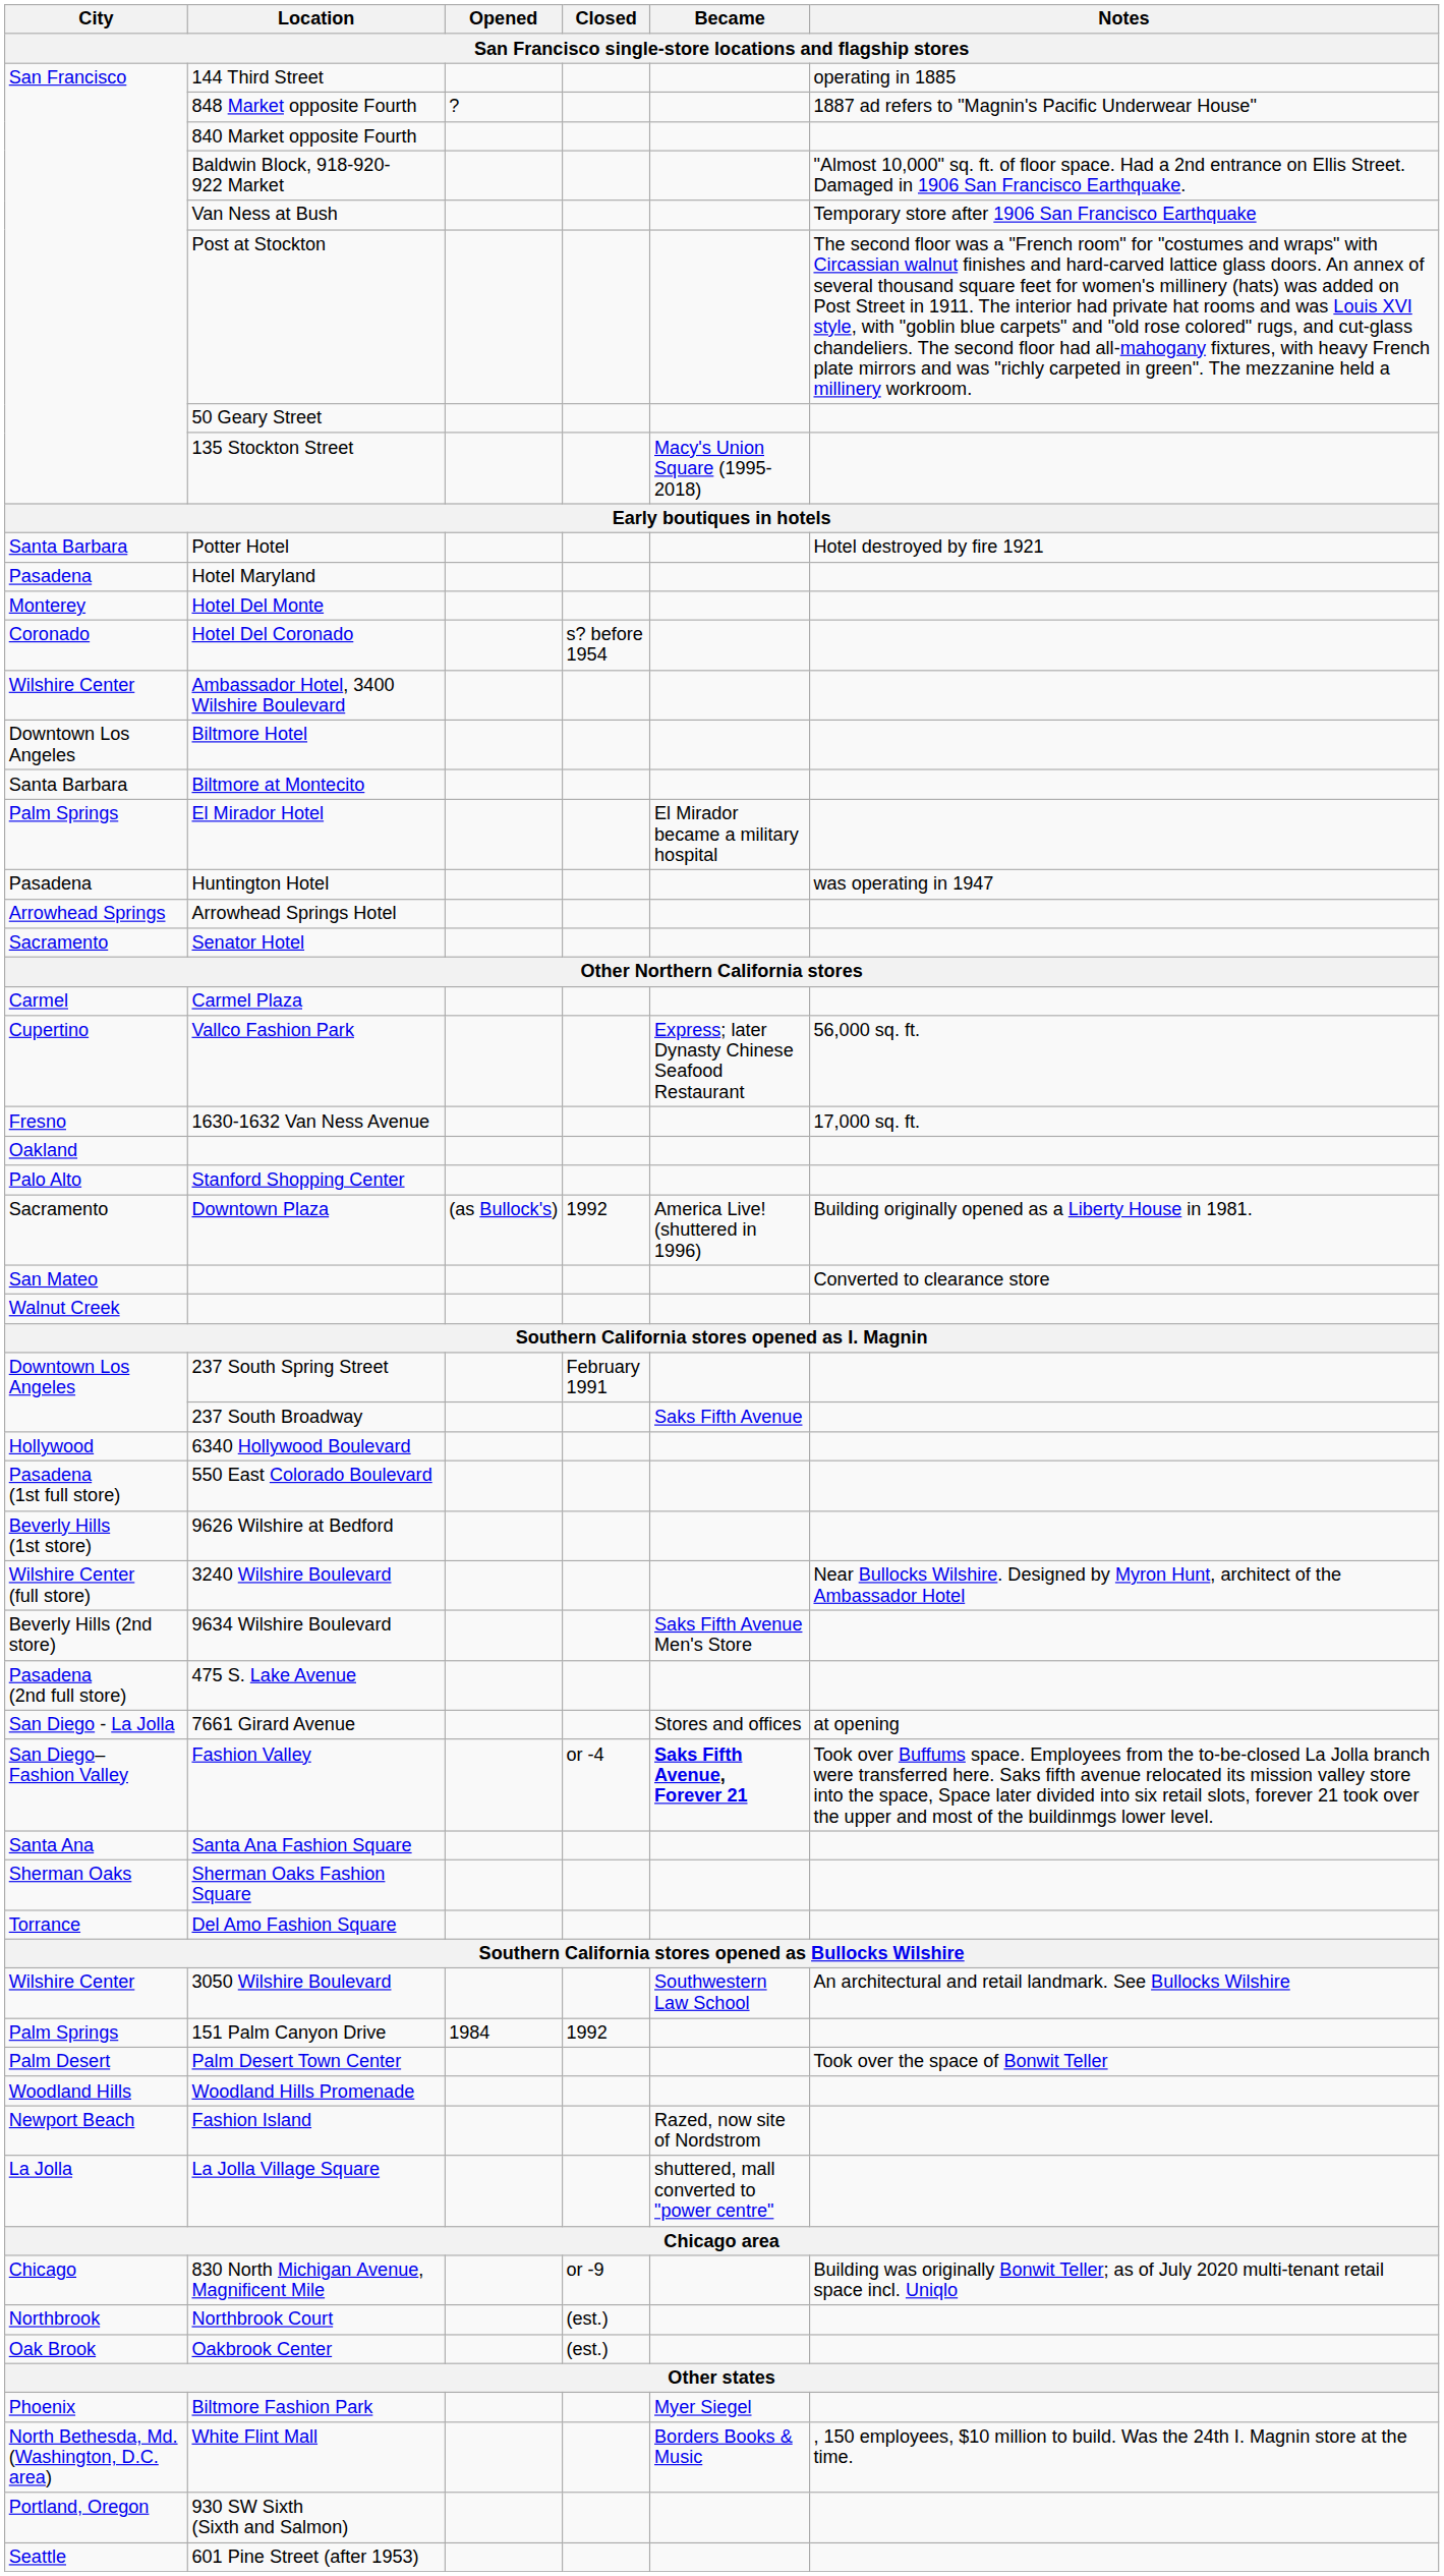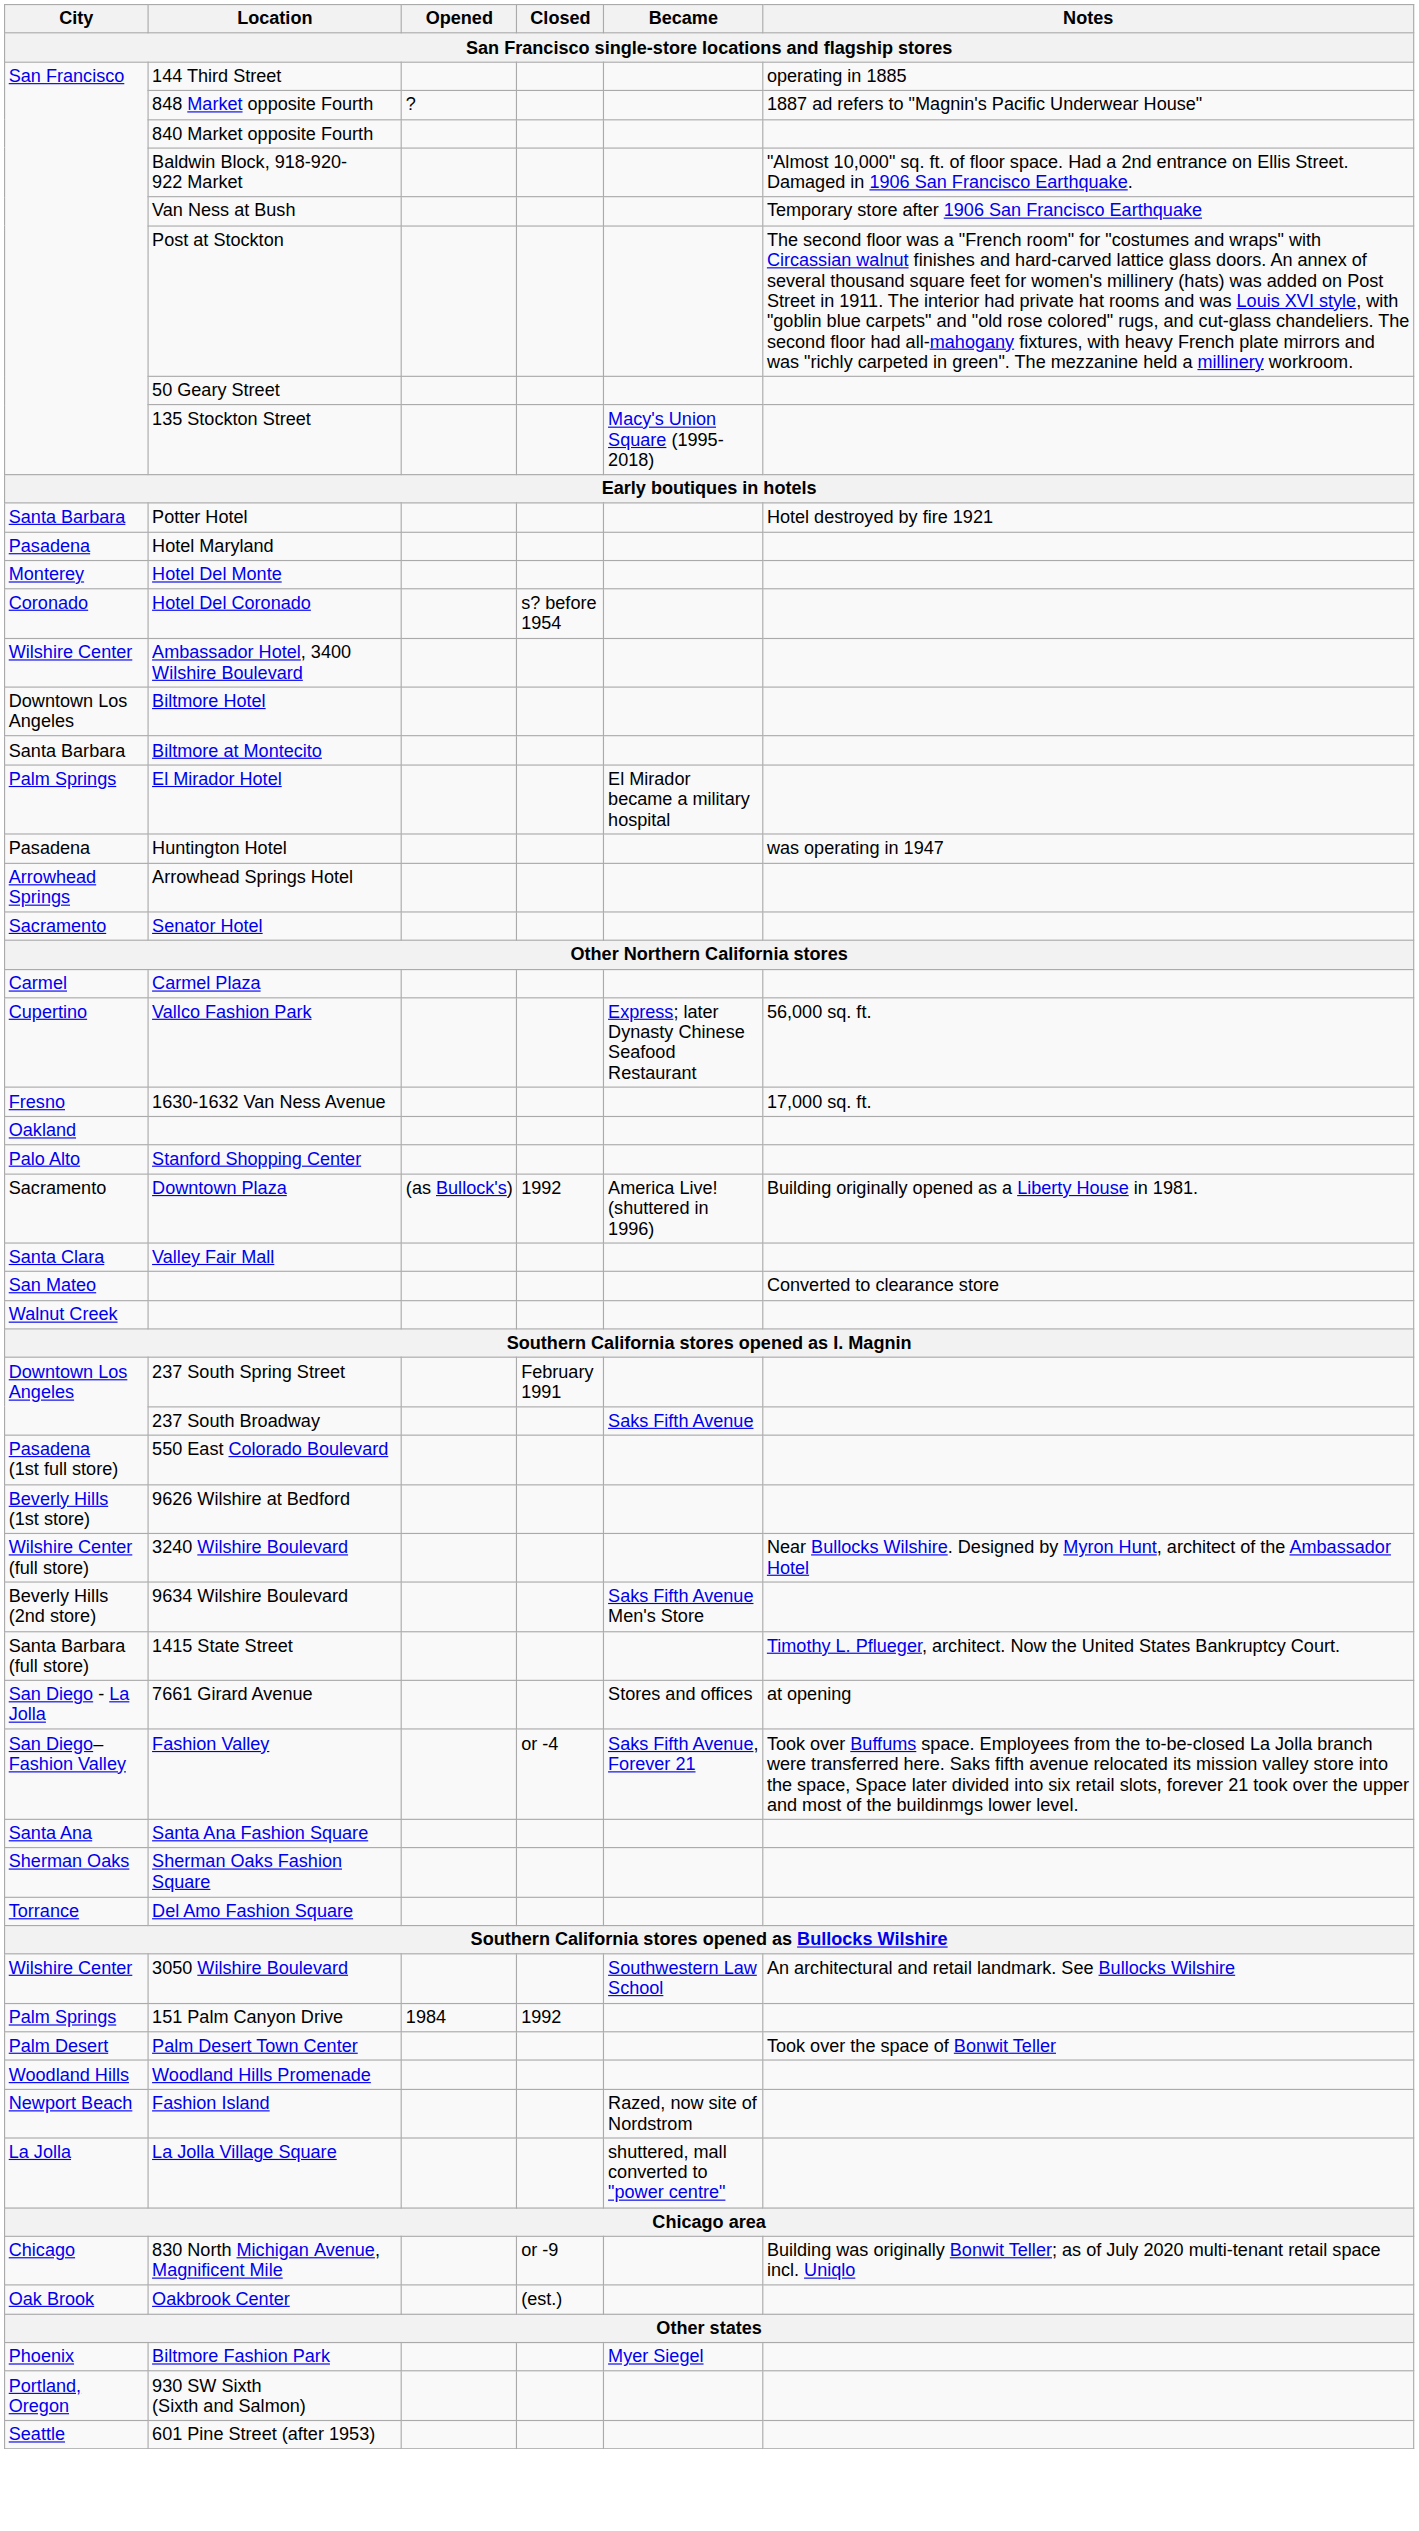+ row: Santa Clara | Valley Fair Mall
- row: Hollywood | 6340 Hollywood Boulevard
+ row: Santa Barbara (full store) | 1415 State Street | Timothy L. Pflueger, architect. Now the United States Bankruptcy Court.
- row: Pasadena (2nd full store) | 475 S. Lake Avenue
Fashion Valley | Became: bold -> normal
- row: Northbrook | Northbrook Court | (est.)
- row: North Bethesda, Md. (Washington, D.C. area) | White Flint Mall | Borders Books & Music | , 150 employees, $10 million to build. Was the 24th I. Magnin store at the time.
